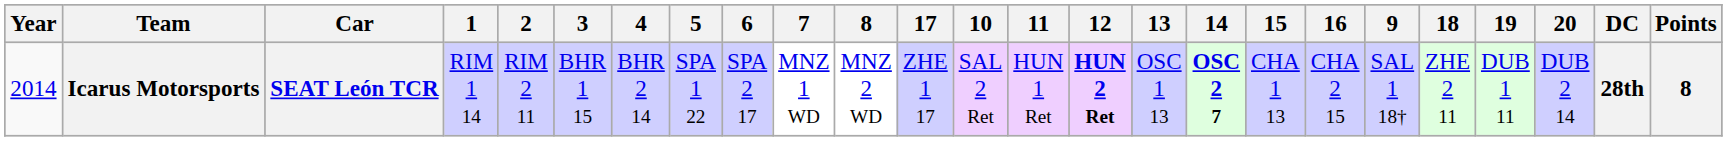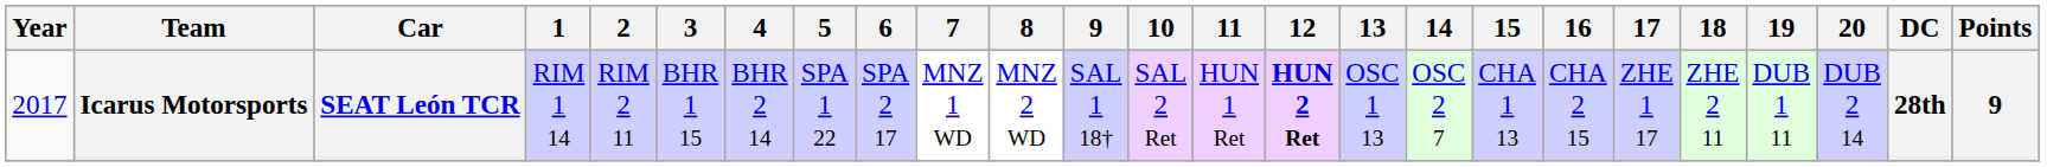columns swapped: 9 <-> 17
Icarus Motorsports | Year: 2014 -> 2017
Icarus Motorsports | 14: bold -> normal
Icarus Motorsports | Points: 8 -> 9
